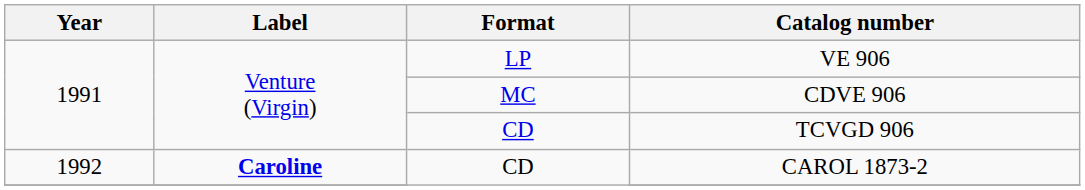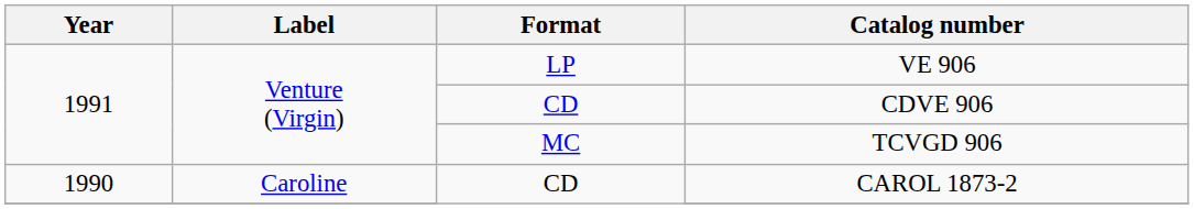CDVE 906 | Format: MC -> CD
TCVGD 906 | Format: CD -> MC
CAROL 1873-2 | Year: 1992 -> 1990
CAROL 1873-2 | Label: bold -> normal
